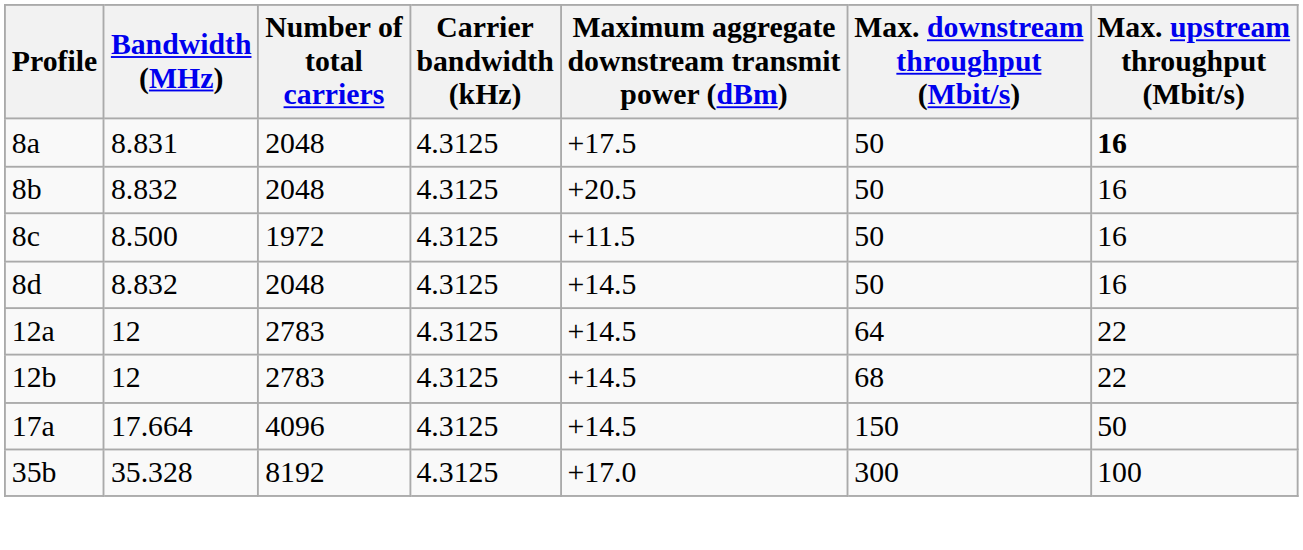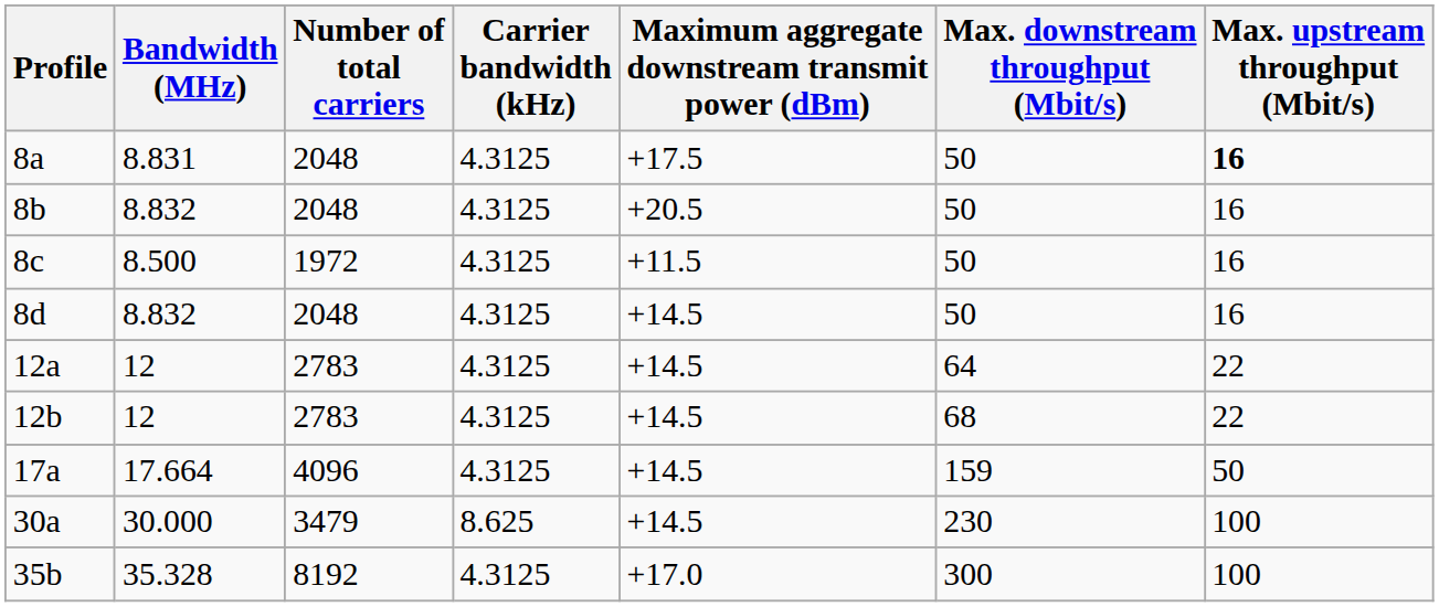17a | Max. downstream throughput (Mbit/s): 150 -> 159
+ row: 30a | 30.000 | 3479 | 8.625 | +14.5 | 230 | 100
